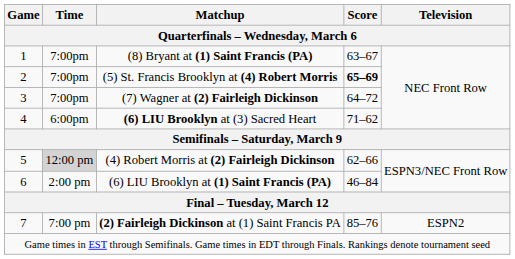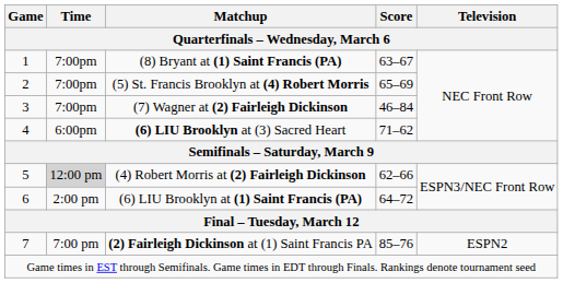(5) St. Francis Brooklyn at (4) Robert Morris | Score: bold -> normal
(7) Wagner at (2) Fairleigh Dickinson | Score: 64–72 -> 46–84
(6) LIU Brooklyn at (1) Saint Francis (PA) | Score: 46–84 -> 64–72
